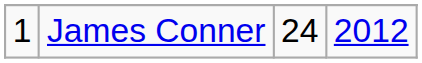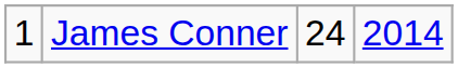James Conner | column 4: 2012 -> 2014
